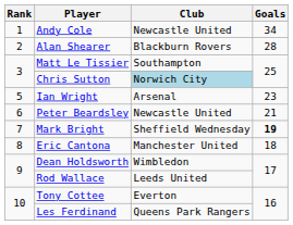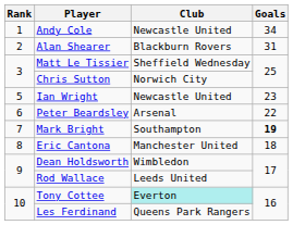Alan Shearer | Goals: 28 -> 31
Matt Le Tissier | Club: Southampton -> Sheffield Wednesday
Chris Sutton | Club: lightblue background -> no background
Ian Wright | Club: Arsenal -> Newcastle United
Peter Beardsley | Club: Newcastle United -> Arsenal
Peter Beardsley | Goals: 21 -> 22
Mark Bright | Club: Sheffield Wednesday -> Southampton
Tony Cottee | Club: no background -> paleturquoise background
